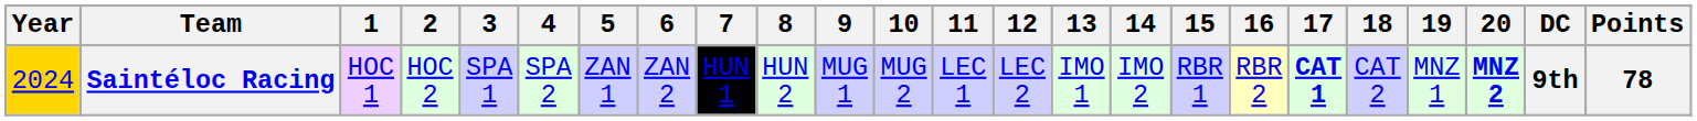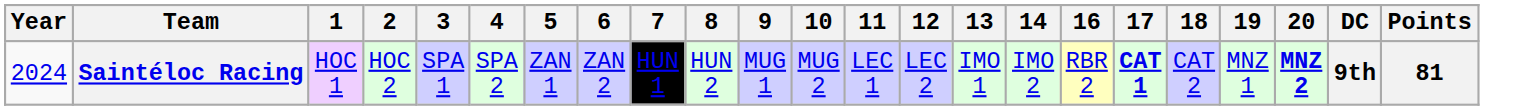- column: 15 | RBR 1
Saintéloc Racing | Year: gold background -> no background
Saintéloc Racing | Points: 78 -> 81
